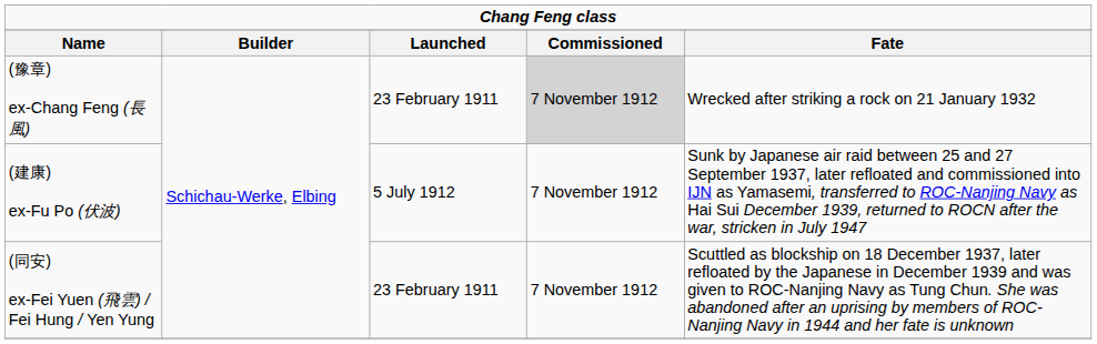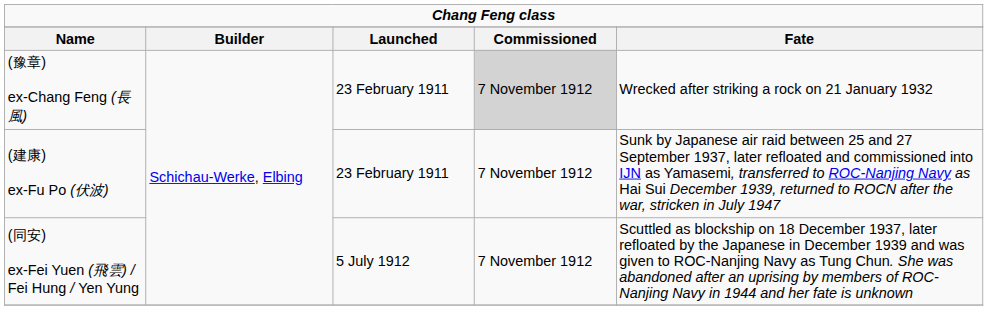(建康) ex-Fu Po (伏波) | column 3: 5 July 1912 -> 23 February 1911
(同安) ex-Fei Yuen (飛雲) / Fei Hung / Yen Yung | column 3: 23 February 1911 -> 5 July 1912
